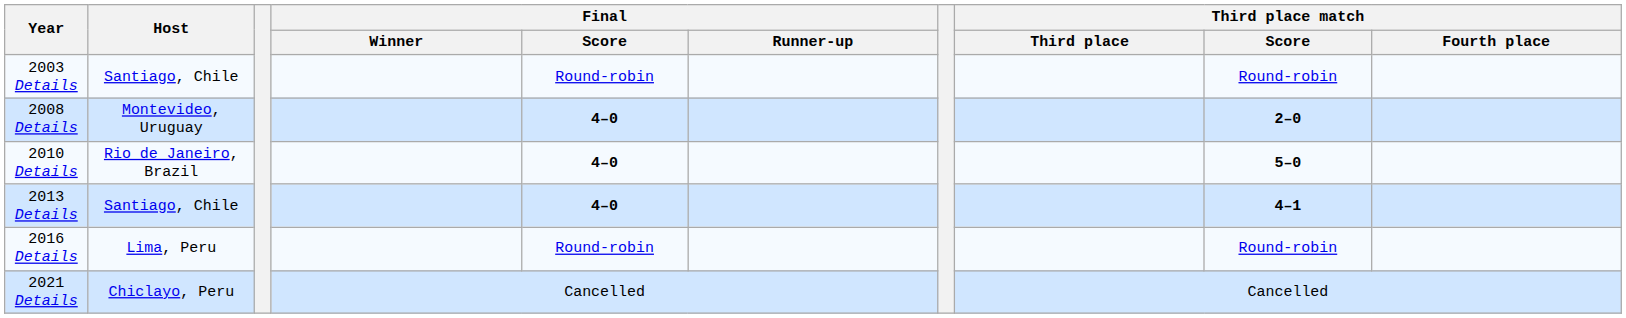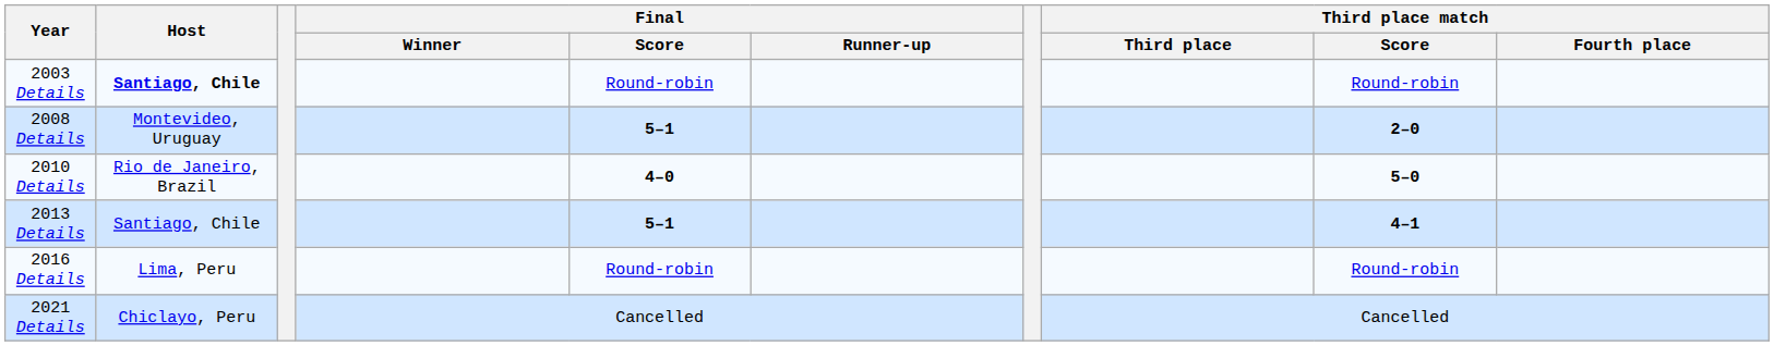2003 Details | Host: normal -> bold
2008 Details | Final / Score: 4–0 -> 5–1
2013 Details | Final / Score: 4–0 -> 5–1
